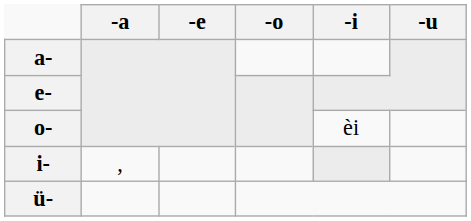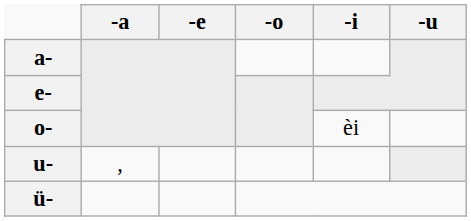- row: i- | ,
+ row: u- | ,
